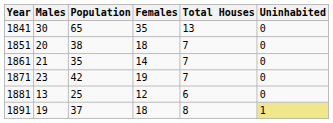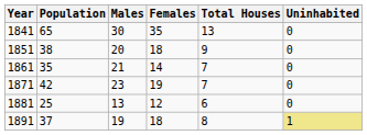columns swapped: Population <-> Males
1851 | Total Houses: 7 -> 9
